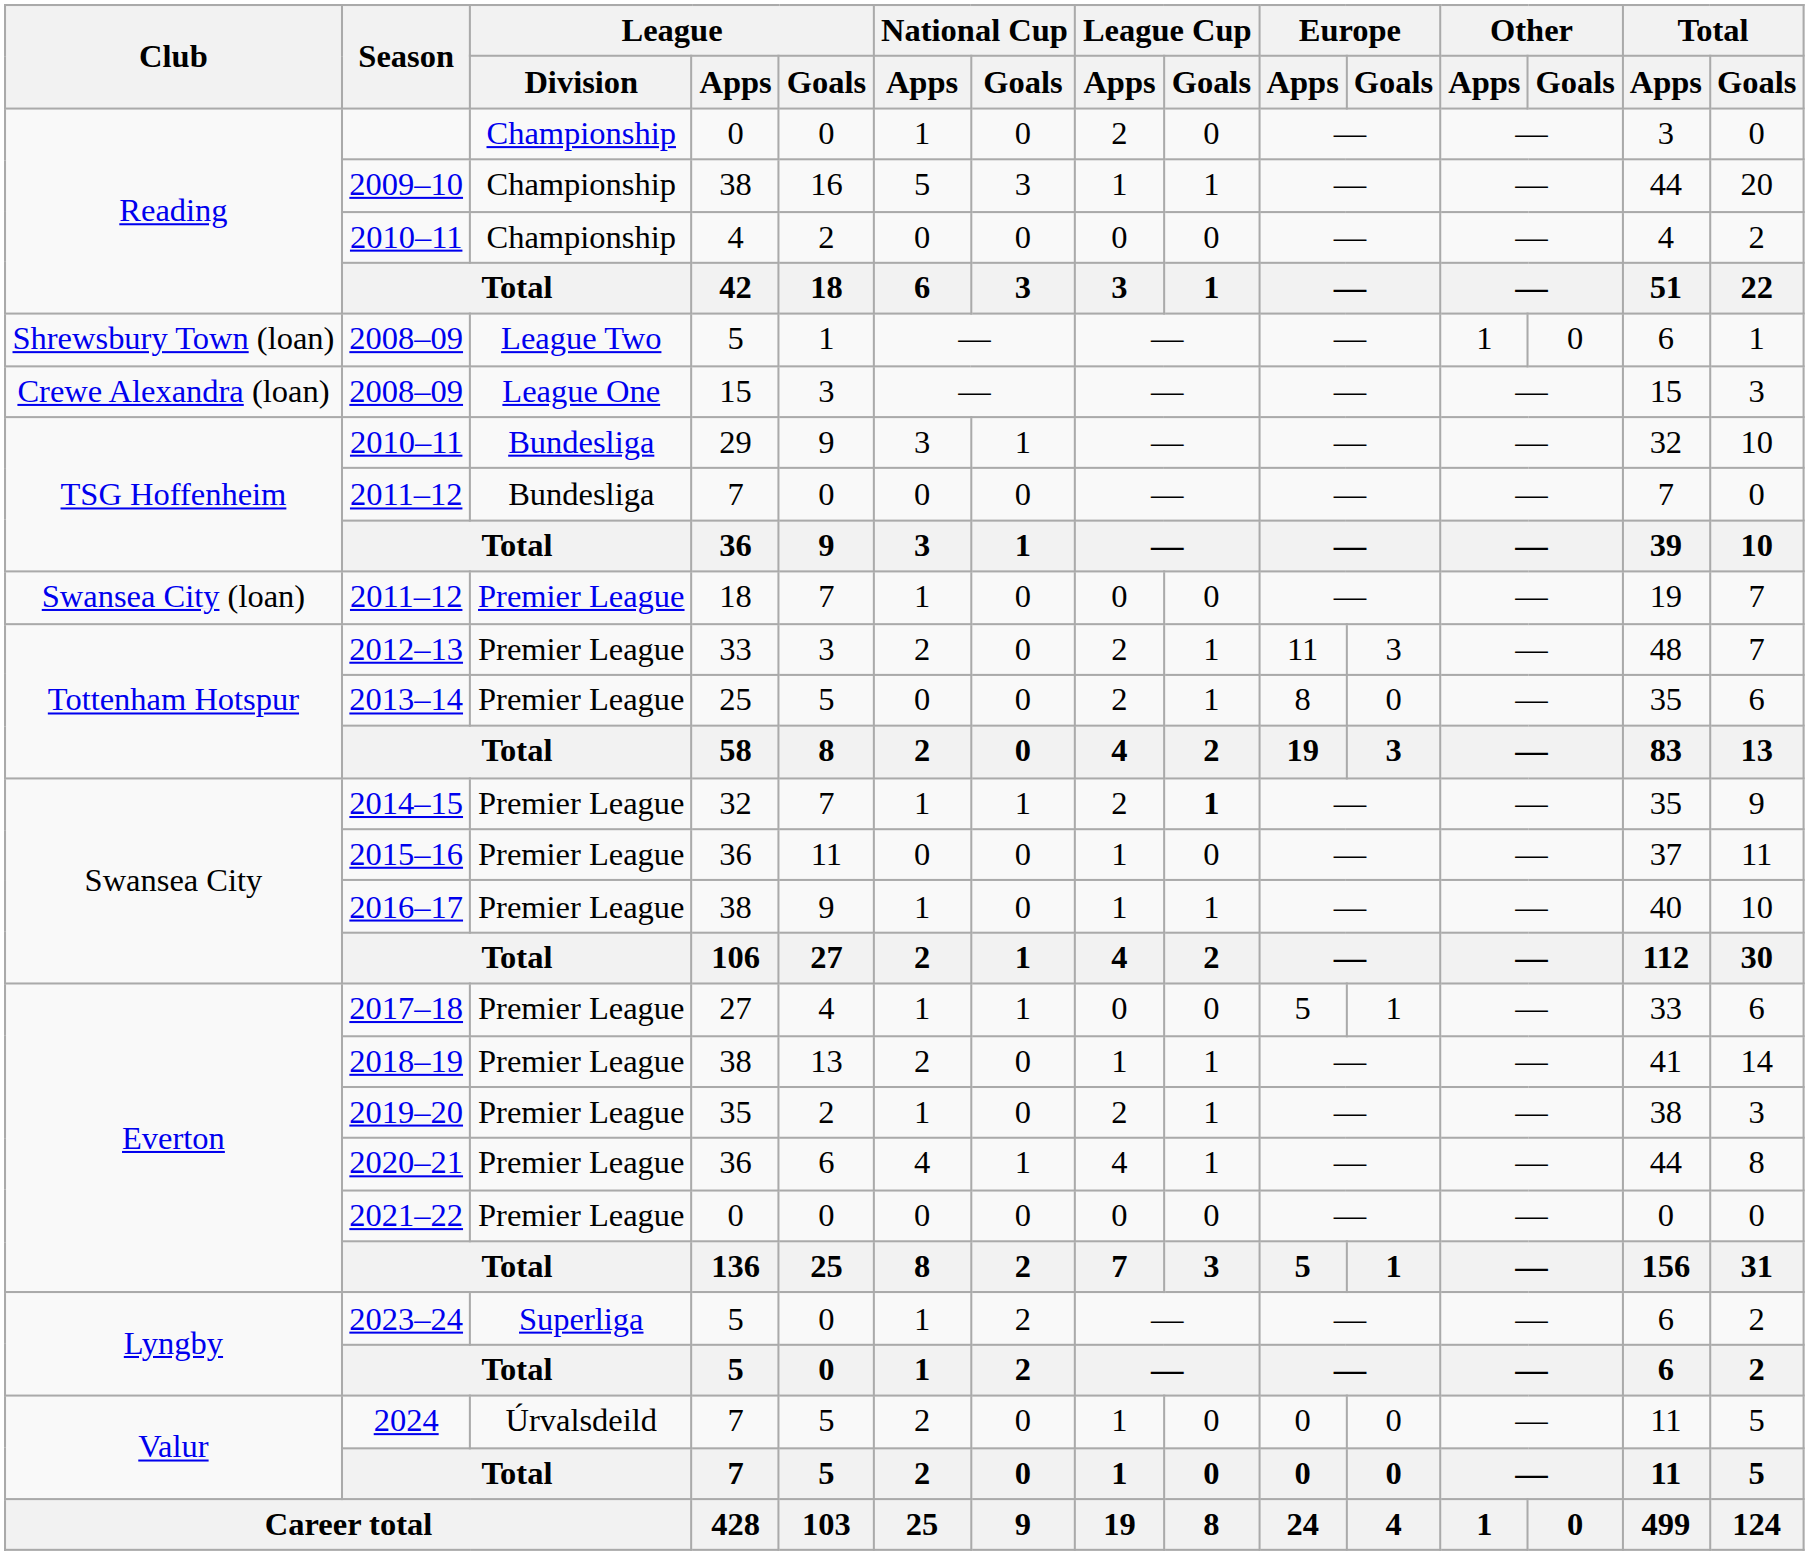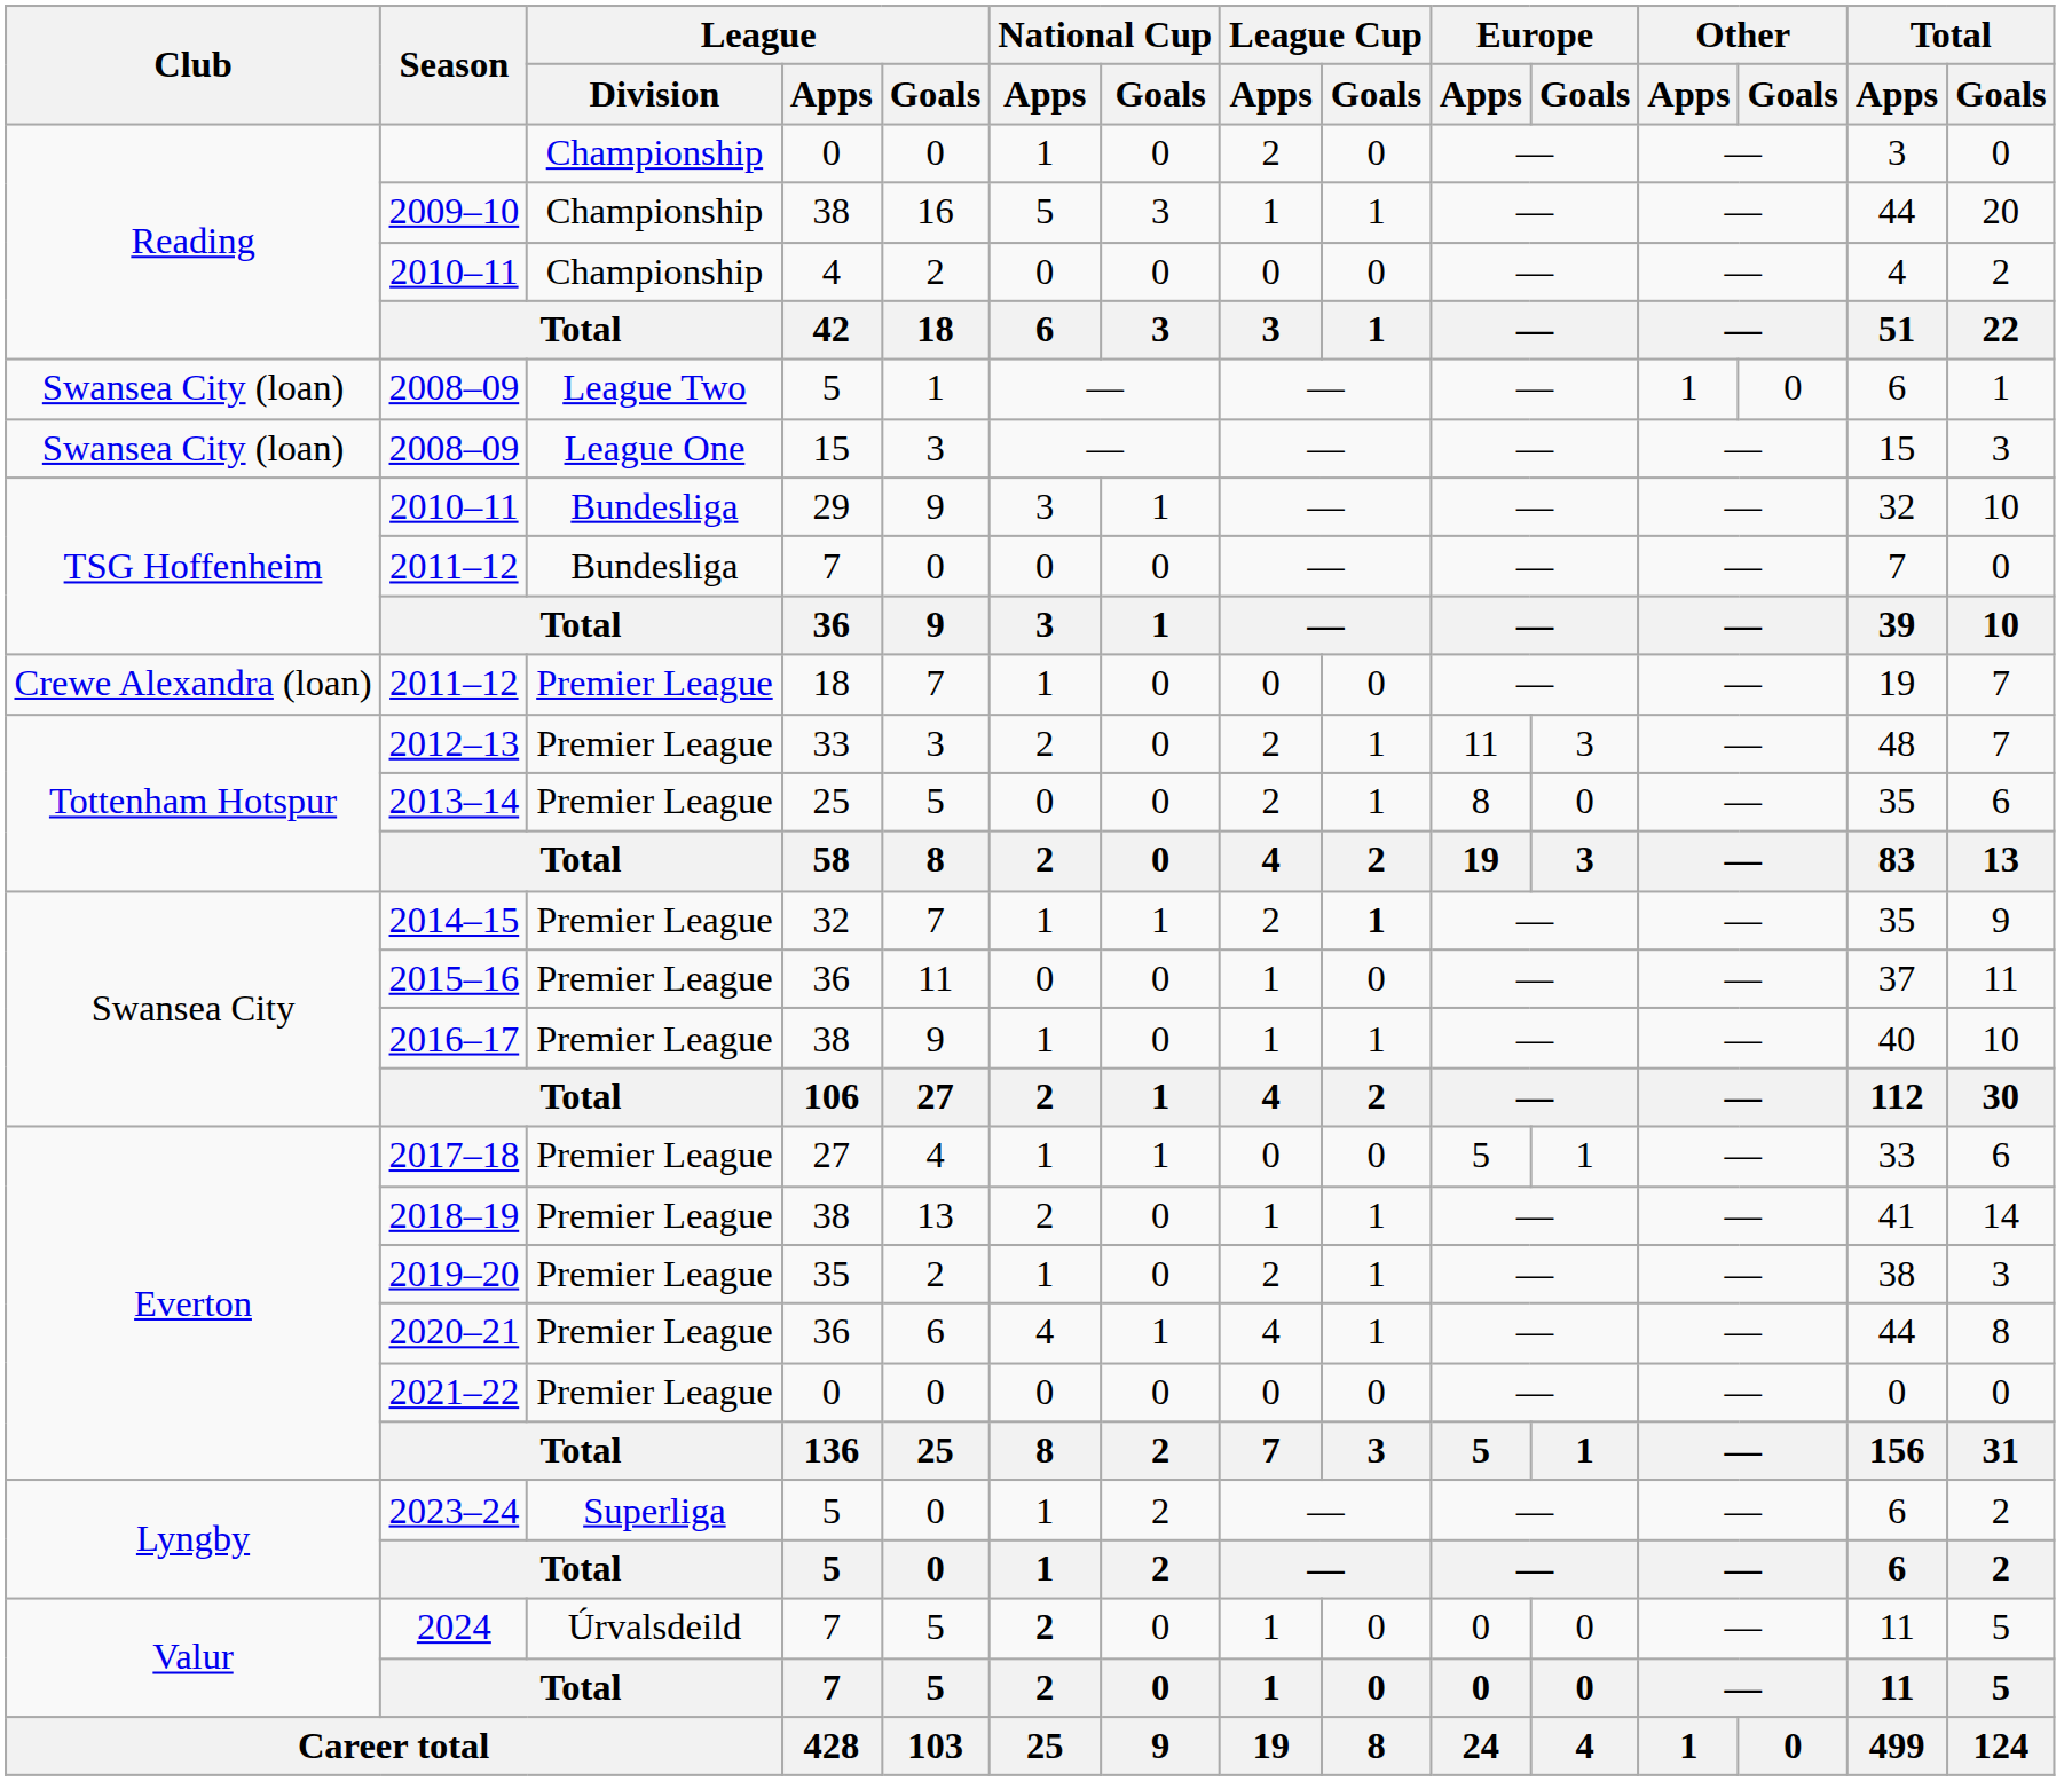2008–09 / 5 | Club: Shrewsbury Town (loan) -> Swansea City (loan)
2008–09 / 15 | Club: Crewe Alexandra (loan) -> Swansea City (loan)
2011–12 / 18 | Club: Swansea City (loan) -> Crewe Alexandra (loan)
2024 | National Cup / Apps: normal -> bold
